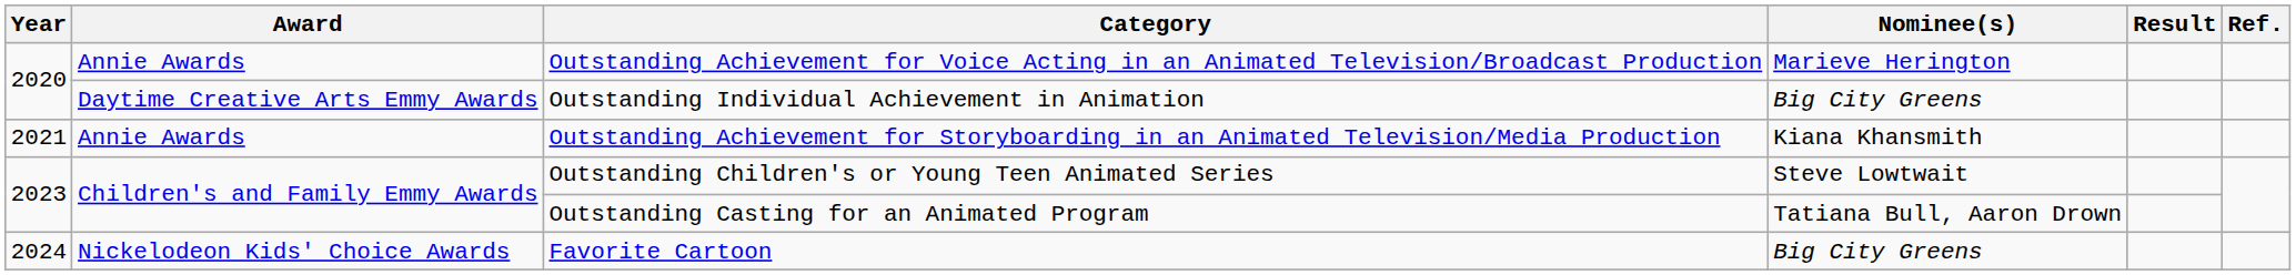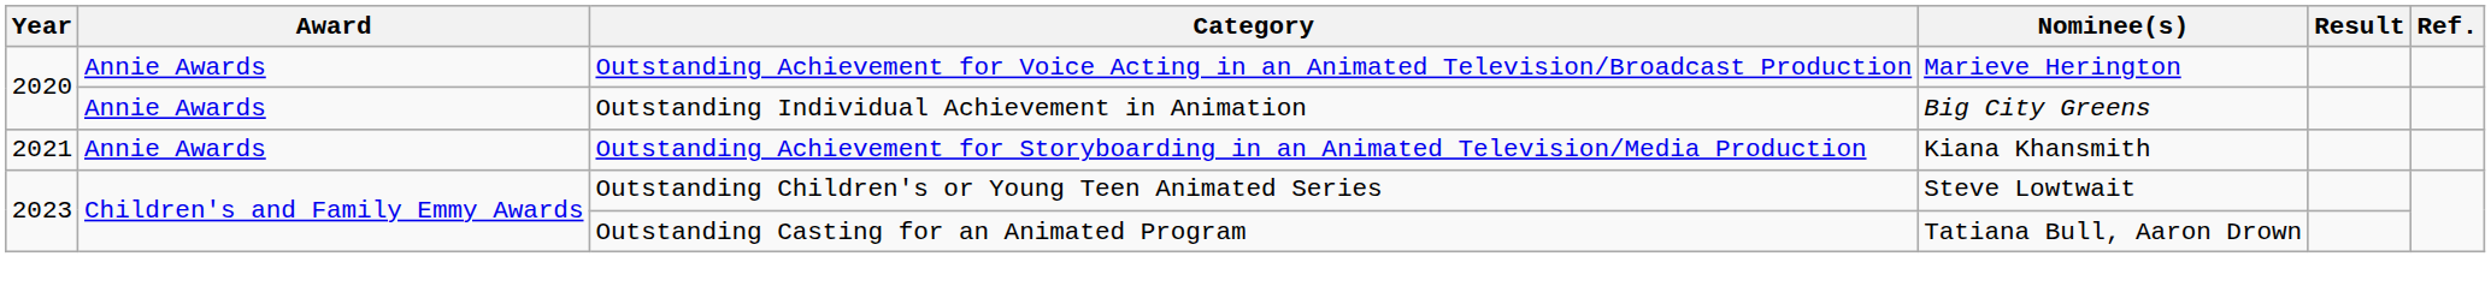Outstanding Individual Achievement in Animation | Award: Daytime Creative Arts Emmy Awards -> Annie Awards
- row: 2024 | Nickelodeon Kids' Choice Awards | Favorite Cartoon | Big City Greens
